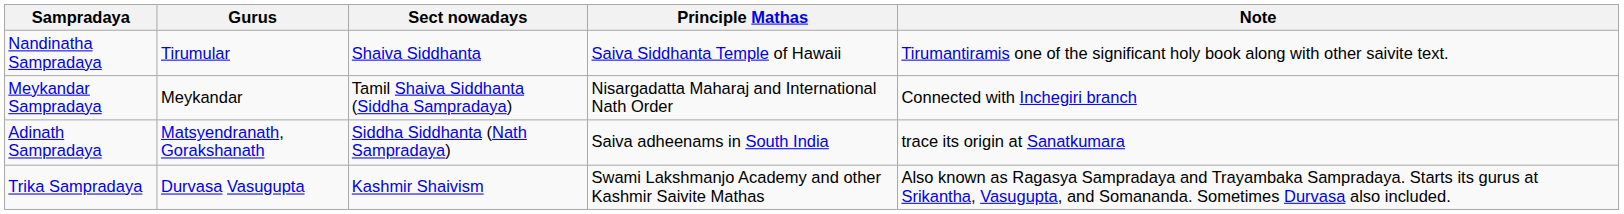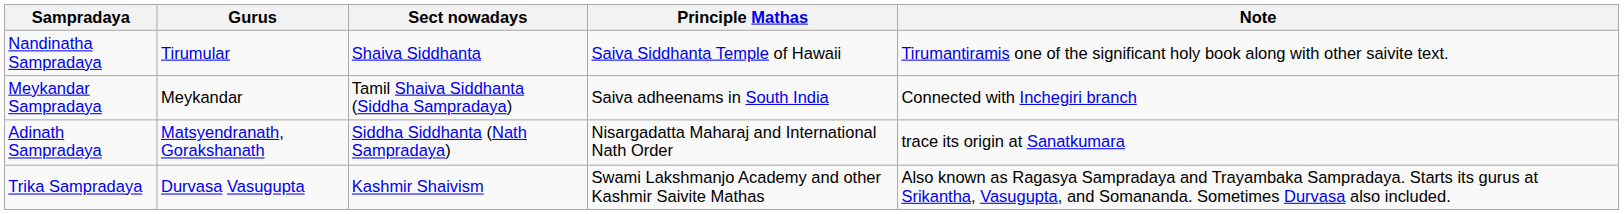Meykandar Sampradaya | Principle Mathas: Nisargadatta Maharaj and International Nath Order -> Saiva adheenams in South India
Adinath Sampradaya | Principle Mathas: Saiva adheenams in South India -> Nisargadatta Maharaj and International Nath Order
